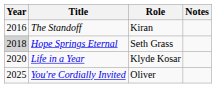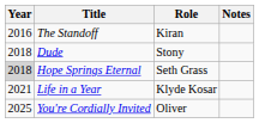+ row: 2018 | Dude | Stony
Life in a Year | Year: 2020 -> 2021
